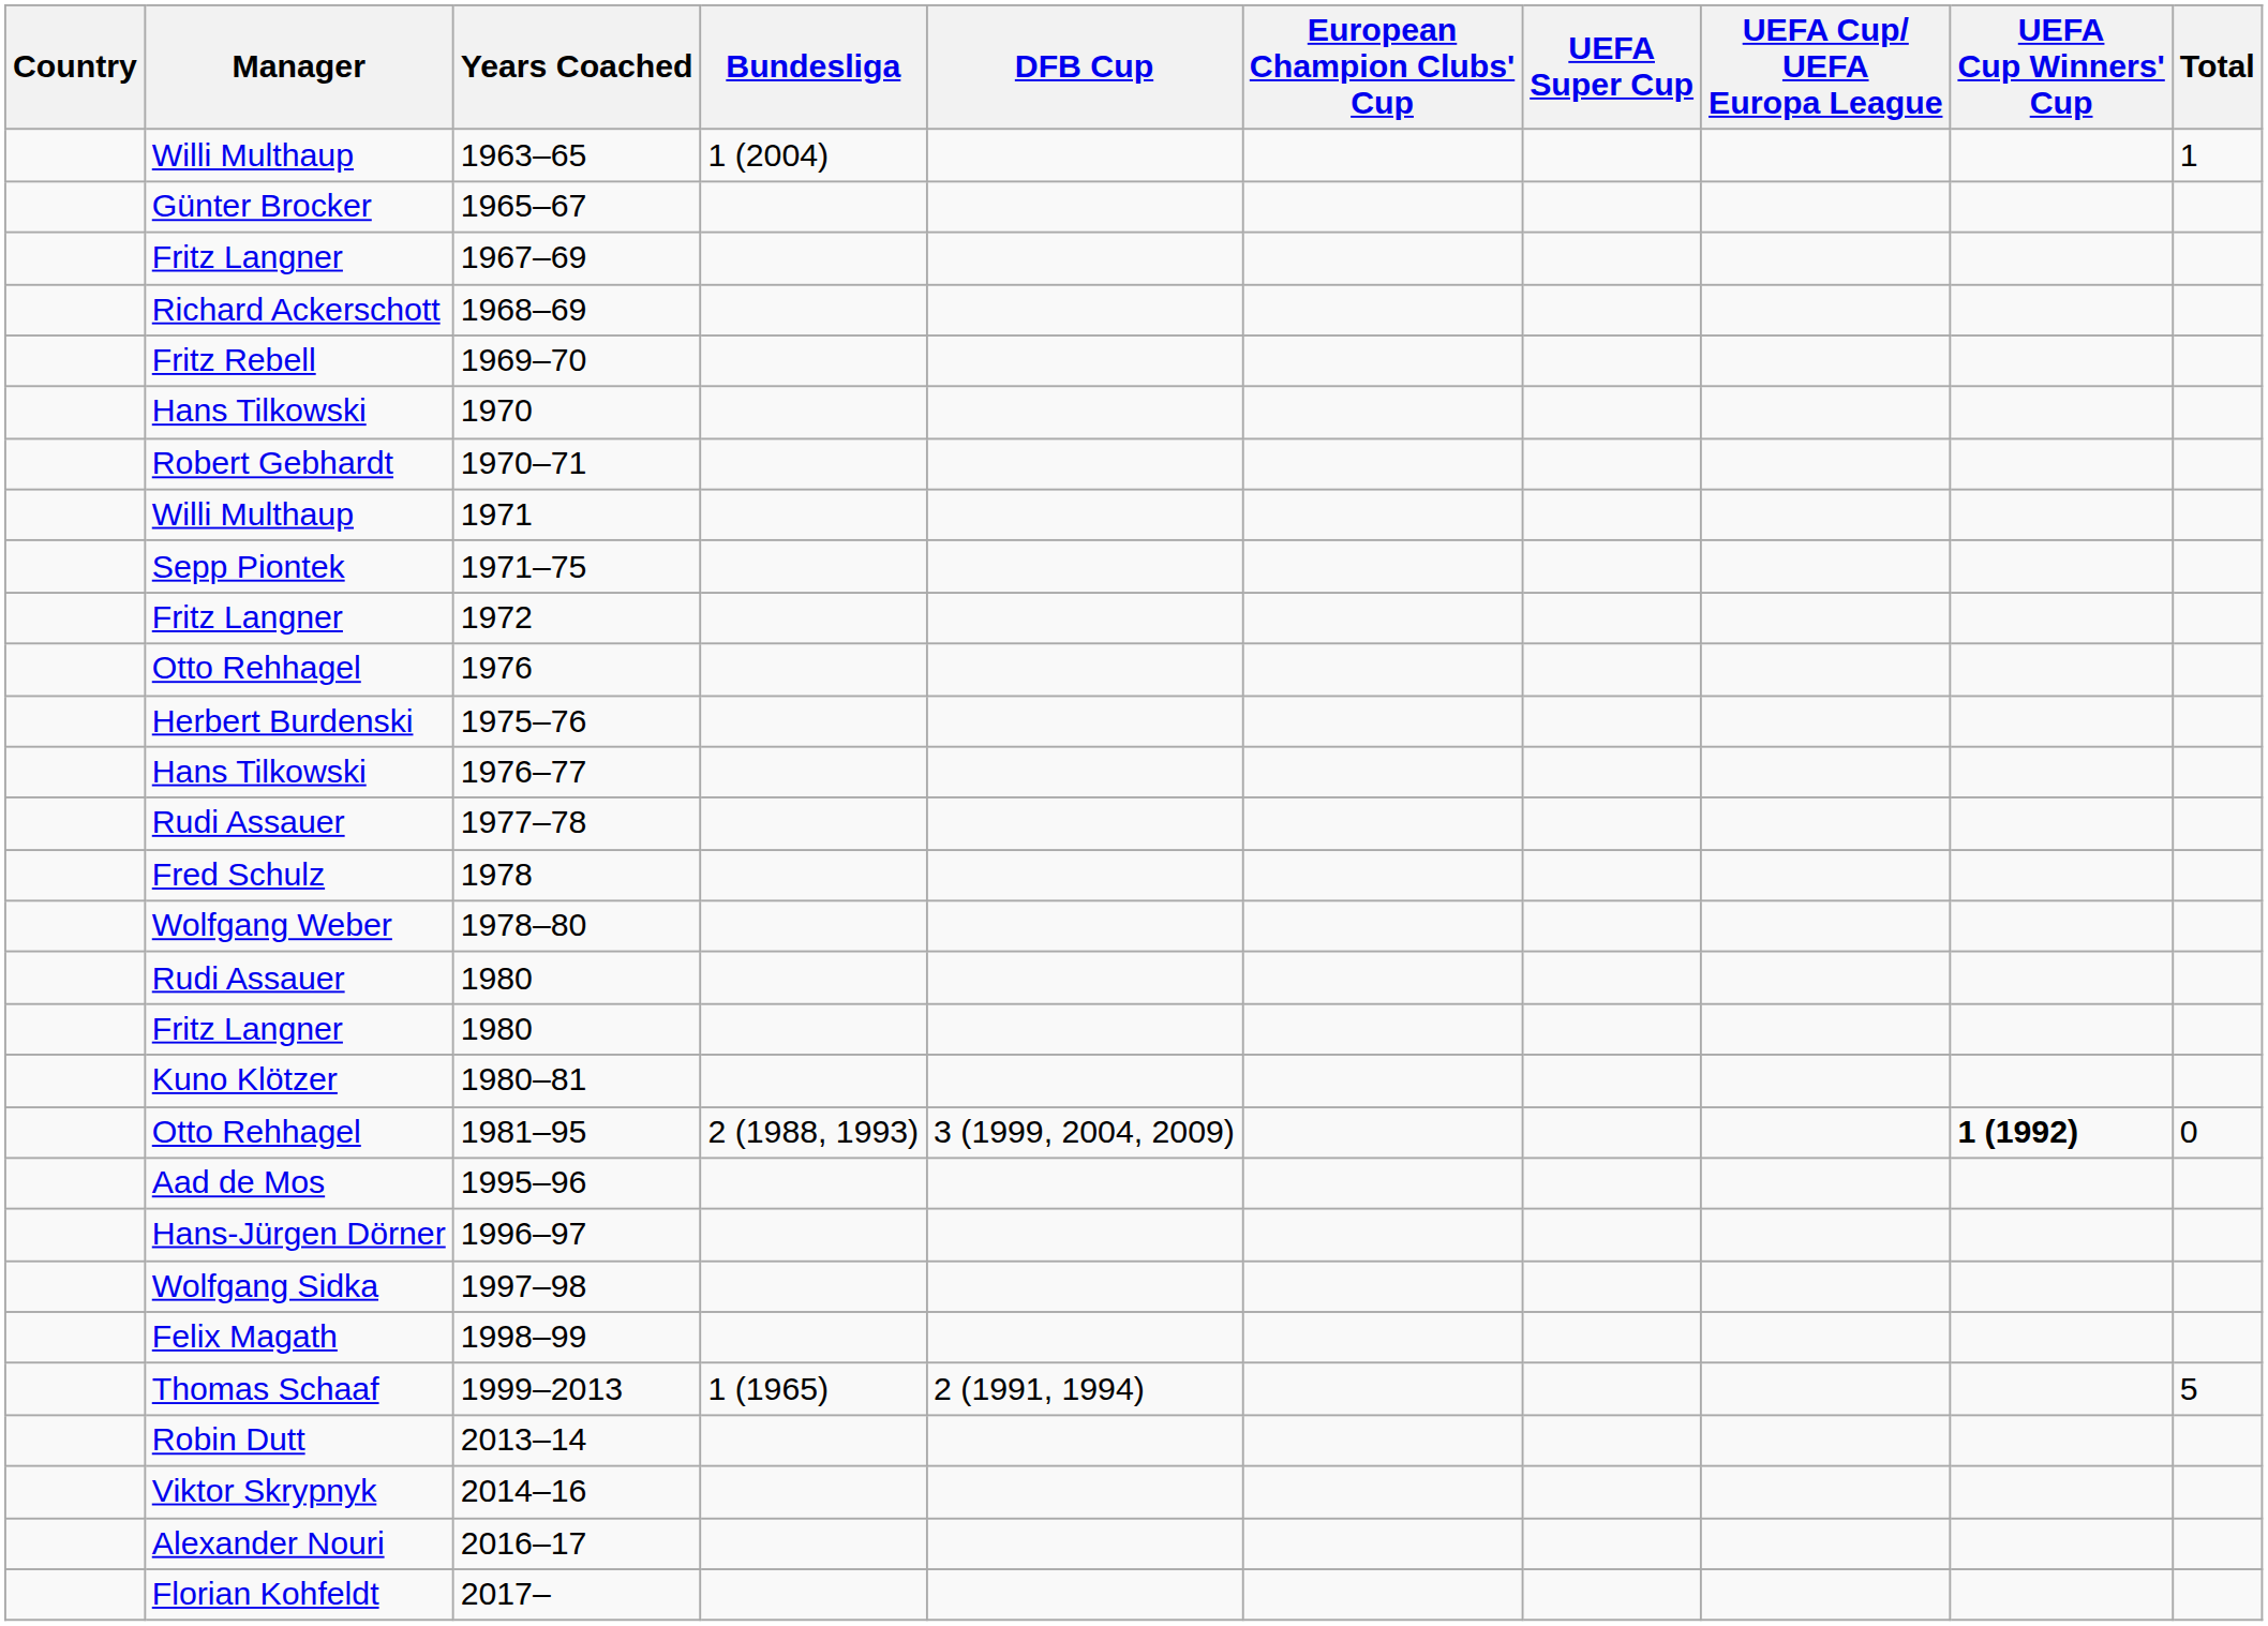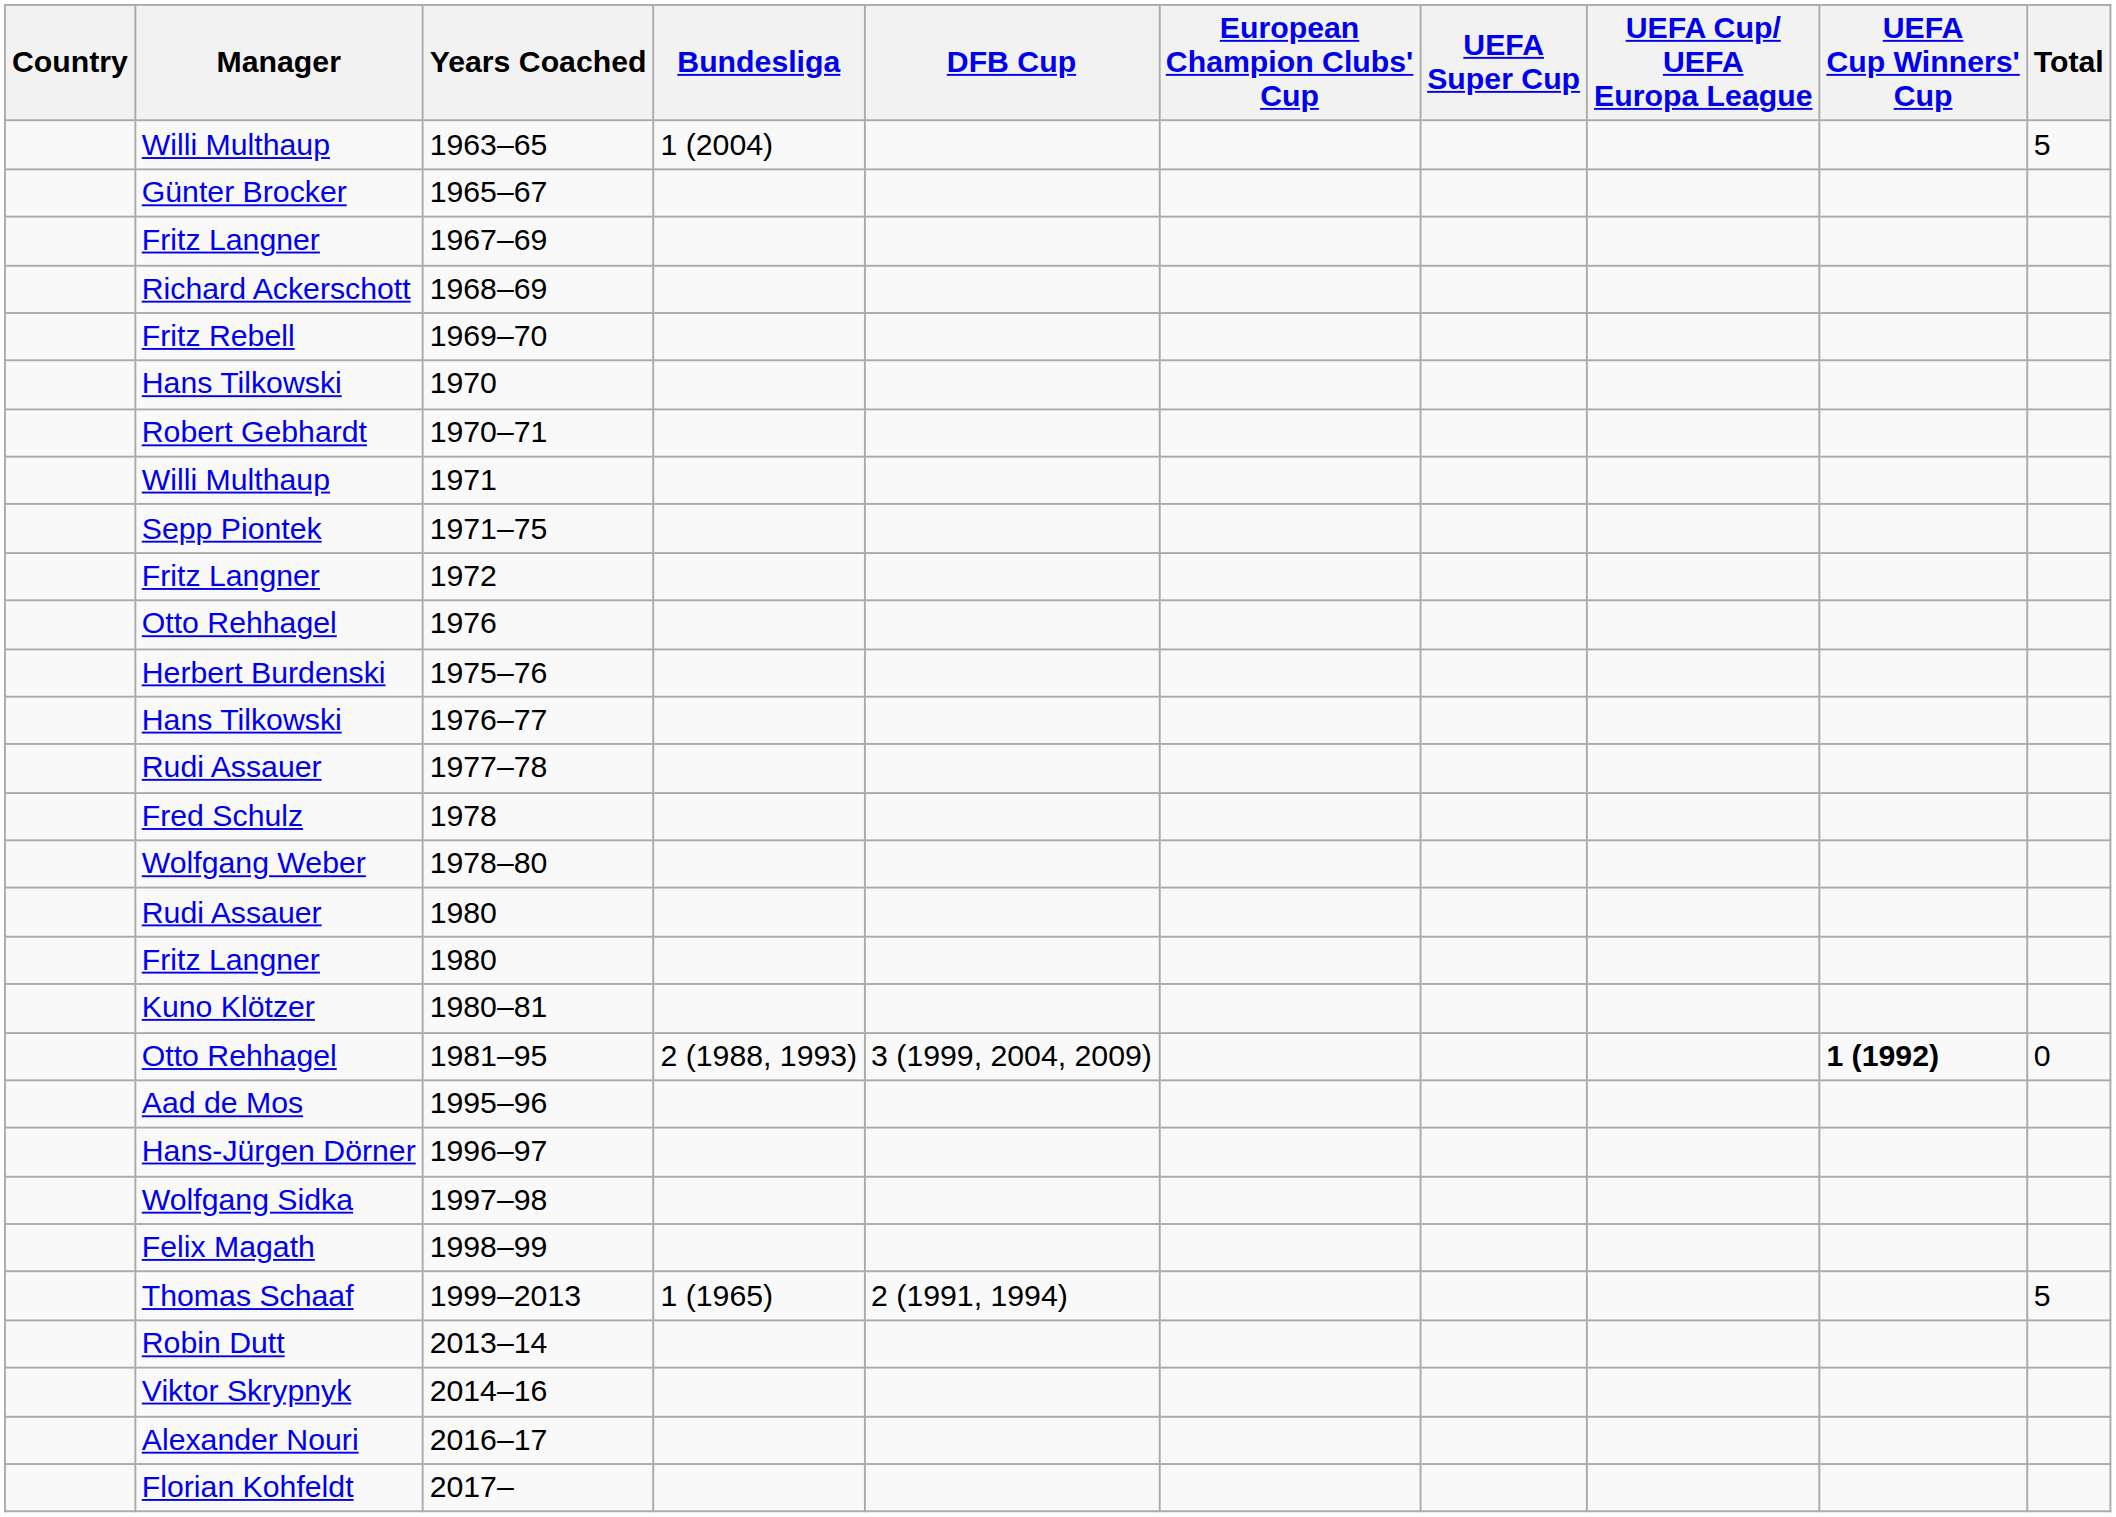1963–65 | Total: 1 -> 5
